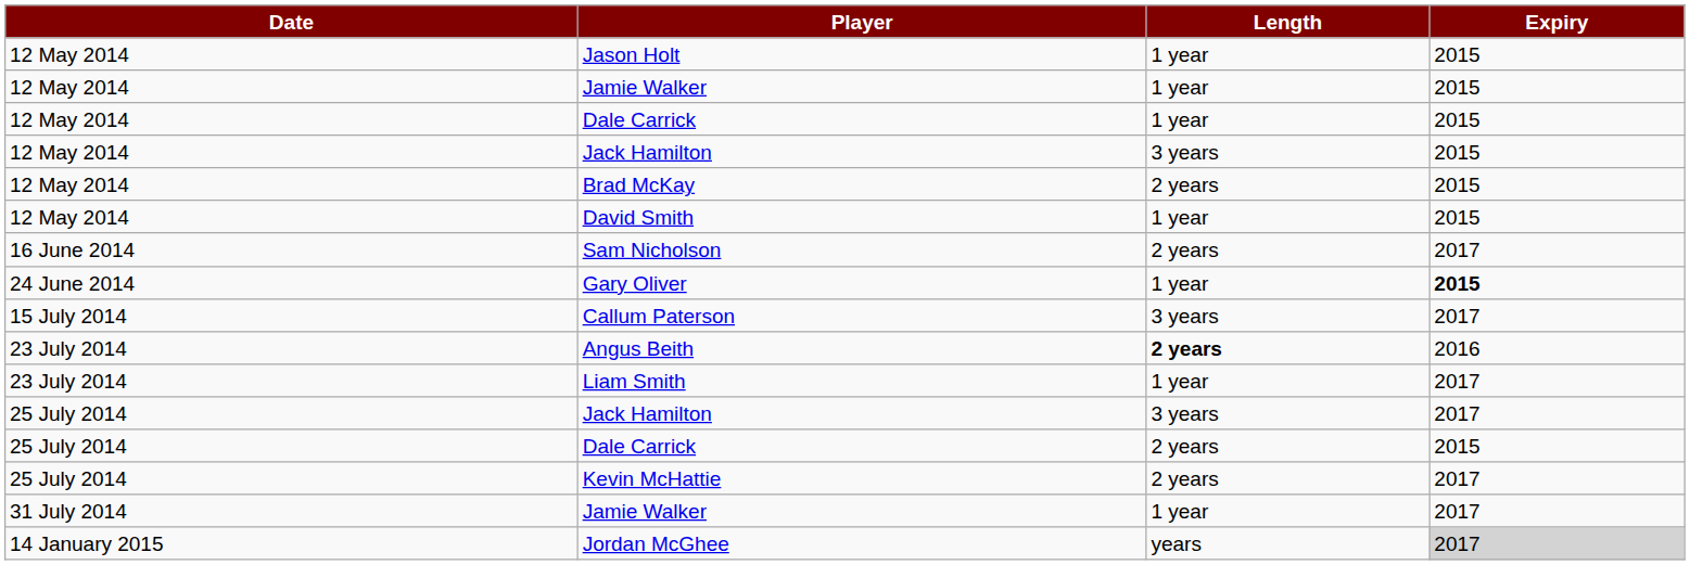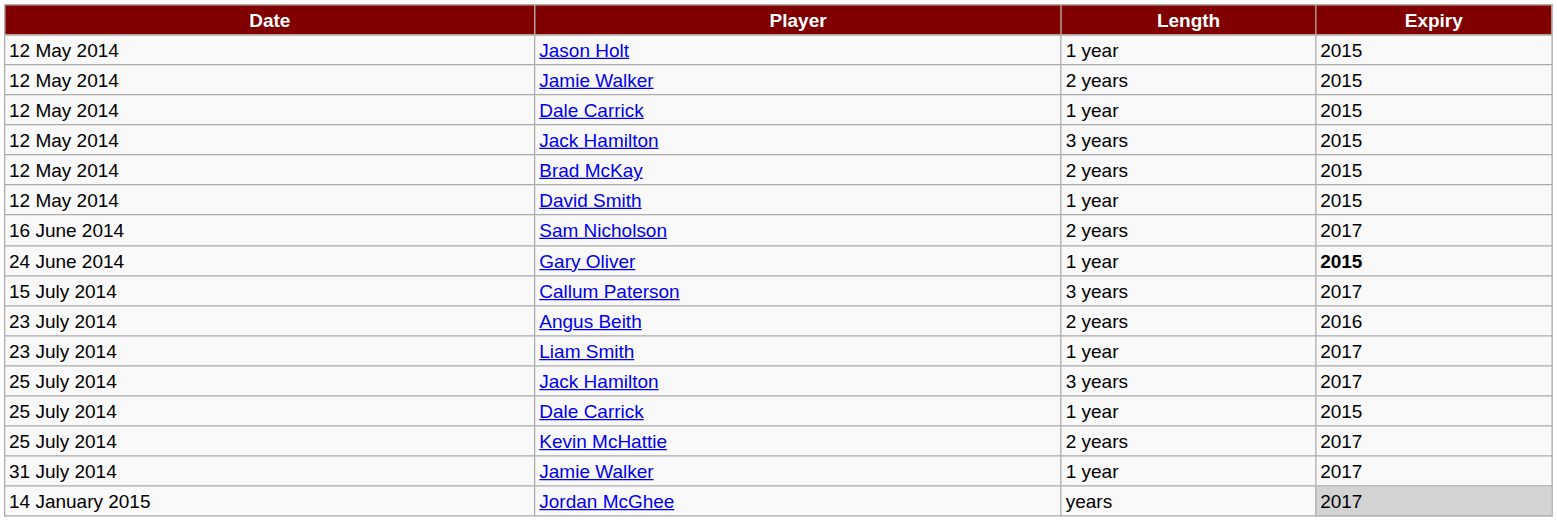12 May 2014 / Jamie Walker | Length: 1 year -> 2 years
Angus Beith | Length: bold -> normal
25 July 2014 / Dale Carrick | Length: 2 years -> 1 year
